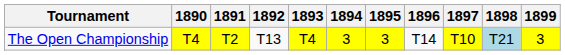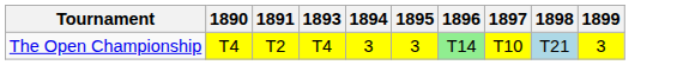- column: 1892 | T13
The Open Championship | 1896: no background -> lightgreen background
